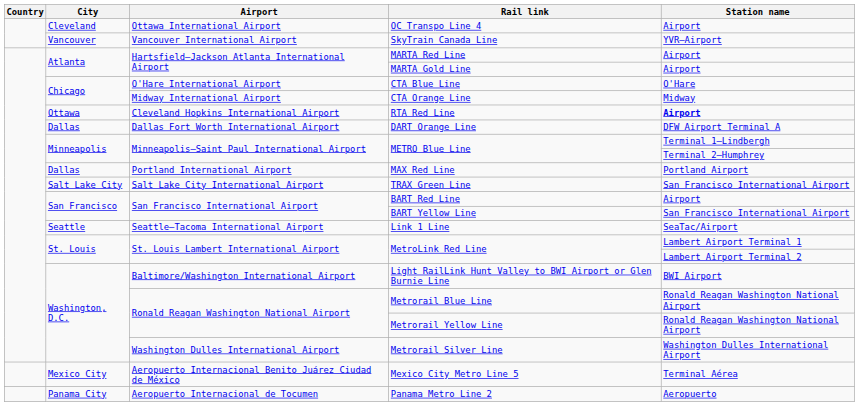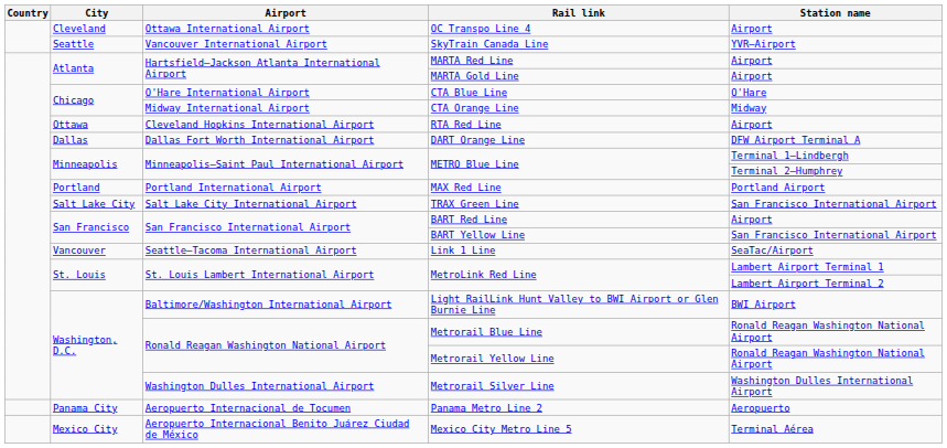SkyTrain Canada Line | City: Vancouver -> Seattle
RTA Red Line | Station name: bold -> normal
MAX Red Line | City: Dallas -> Portland
Link 1 Line | City: Seattle -> Vancouver
rows swapped: Mexico City Metro Line 5 <-> Panama Metro Line 2
